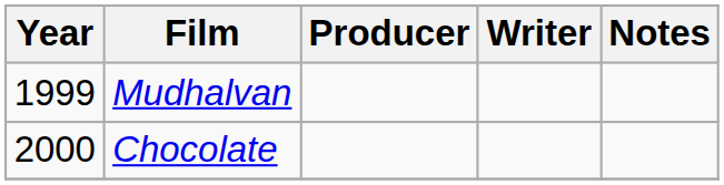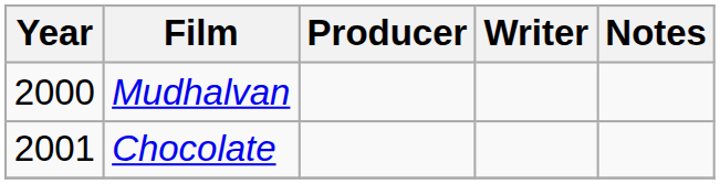Mudhalvan | Year: 1999 -> 2000
Chocolate | Year: 2000 -> 2001
